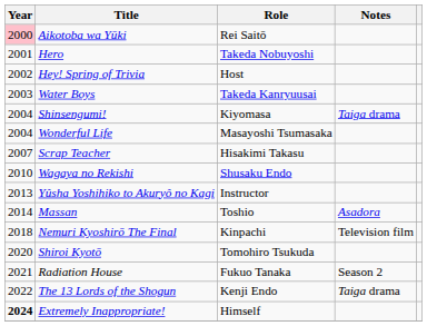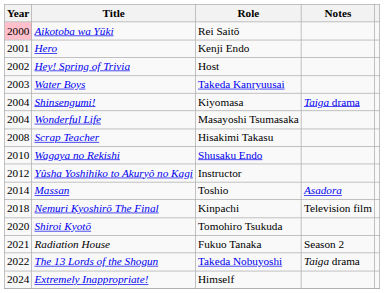Hero | Role: Takeda Nobuyoshi -> Kenji Endo
Scrap Teacher | Year: 2007 -> 2008
Yûsha Yoshihiko to Akuryô no Kagi | Year: 2013 -> 2012
The 13 Lords of the Shogun | Role: Kenji Endo -> Takeda Nobuyoshi
Extremely Inappropriate! | Year: bold -> normal
